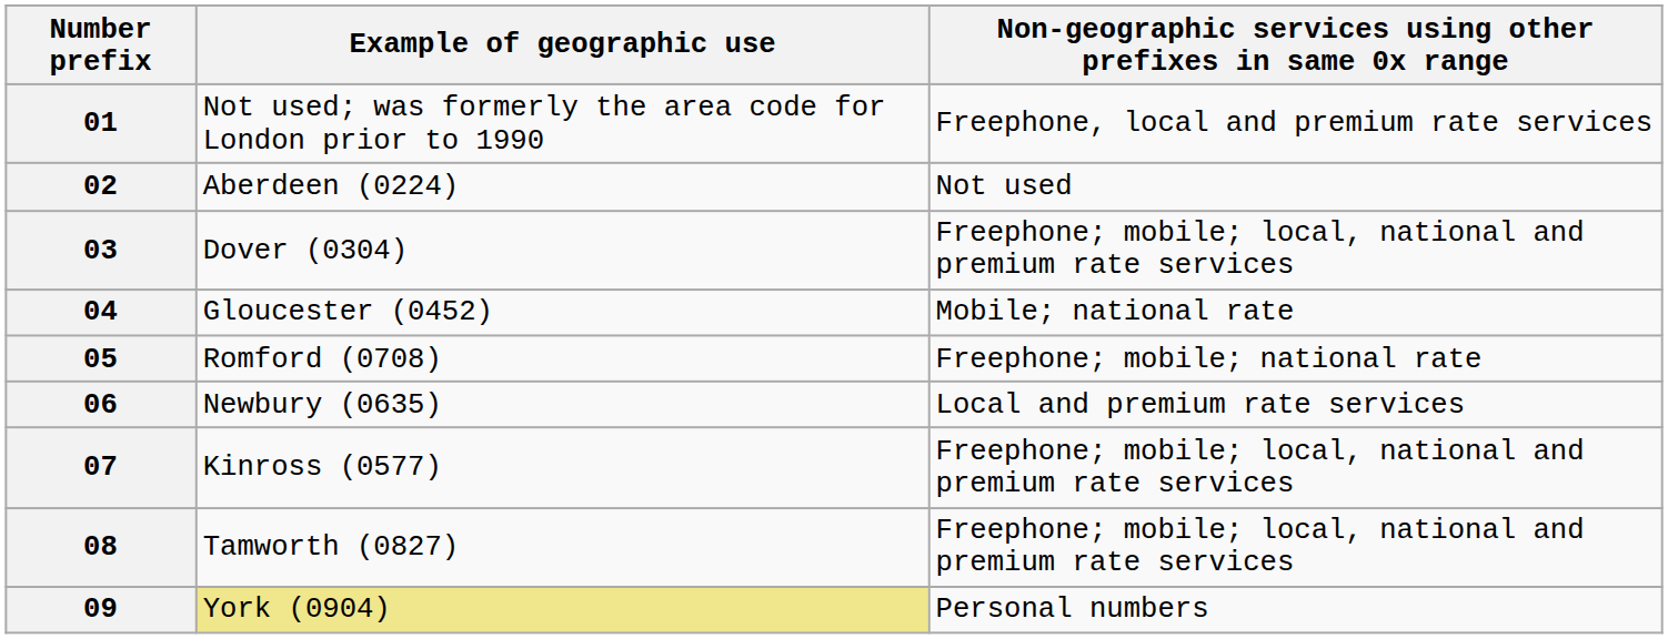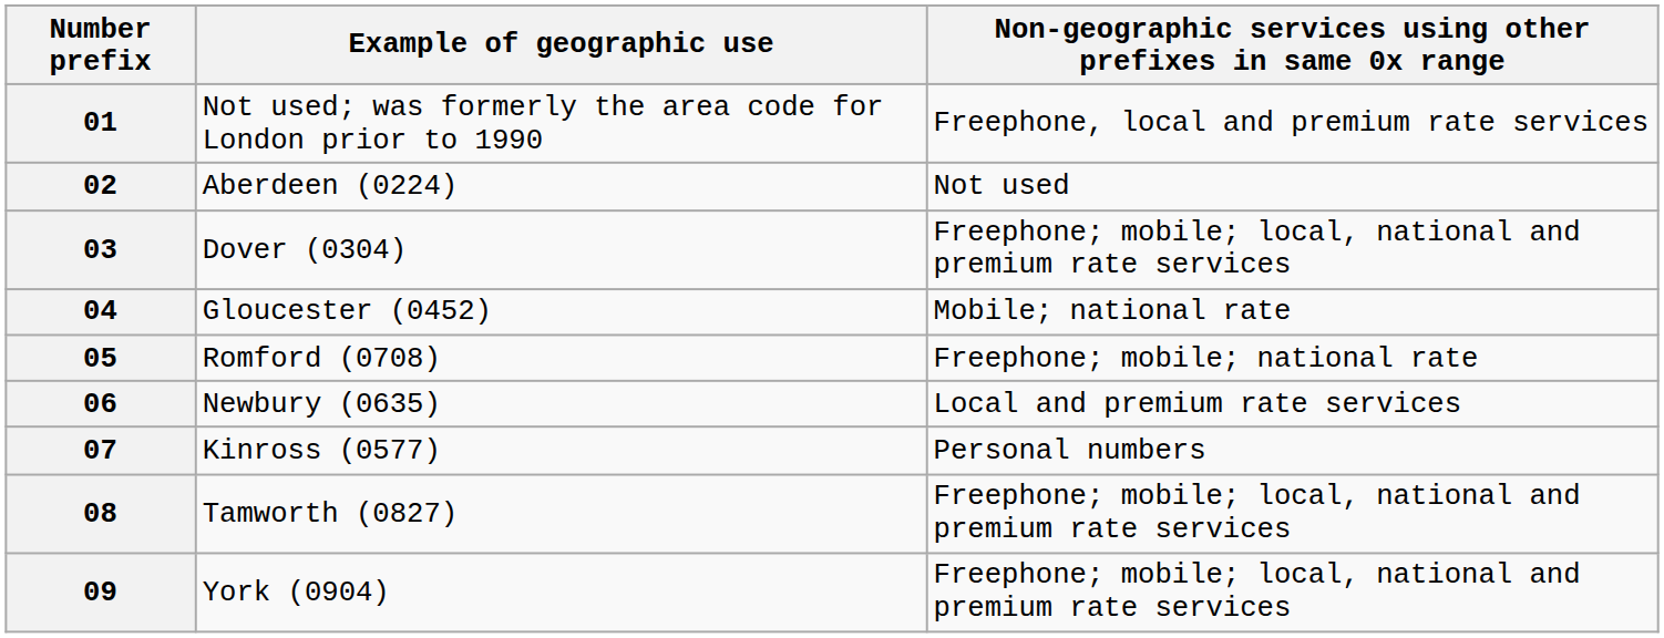07 | column 3: Freephone; mobile; local, national and premium rate services -> Personal numbers
09 | Example of geographic use: khaki background -> no background
09 | column 3: Personal numbers -> Freephone; mobile; local, national and premium rate services
